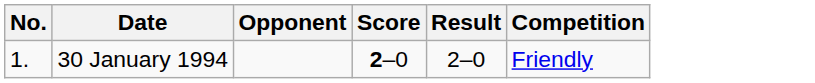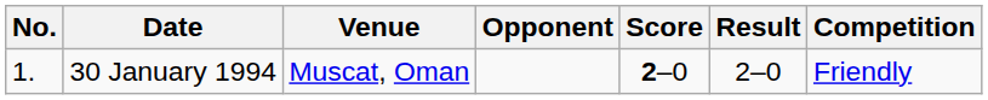+ column: Venue | Muscat, Oman
